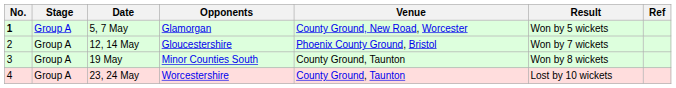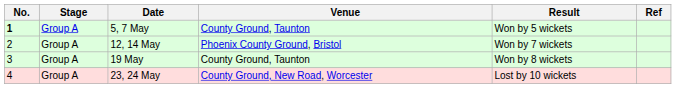- column: Opponents | Glamorgan | Gloucestershire | Minor Counties South | Worcestershire
5, 7 May | Venue: County Ground, New Road, Worcester -> County Ground, Taunton
23, 24 May | Venue: County Ground, Taunton -> County Ground, New Road, Worcester
